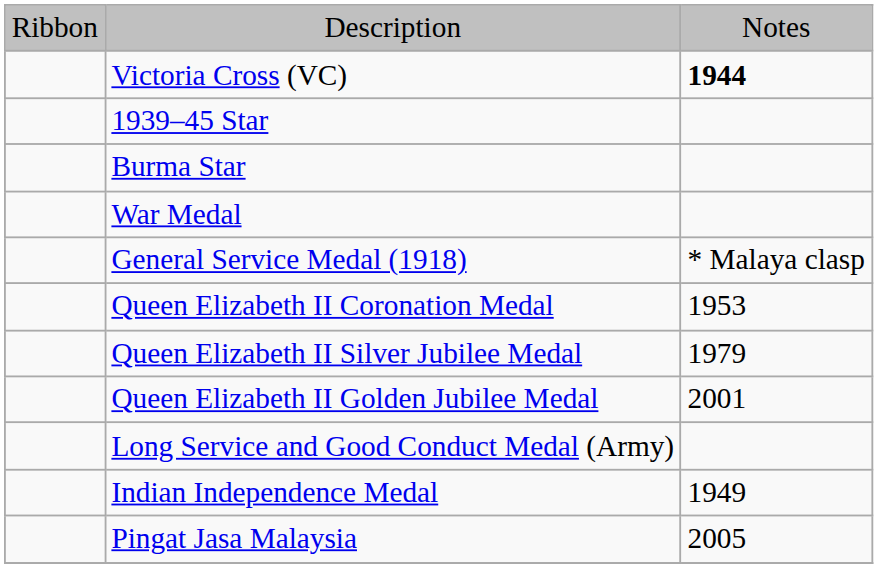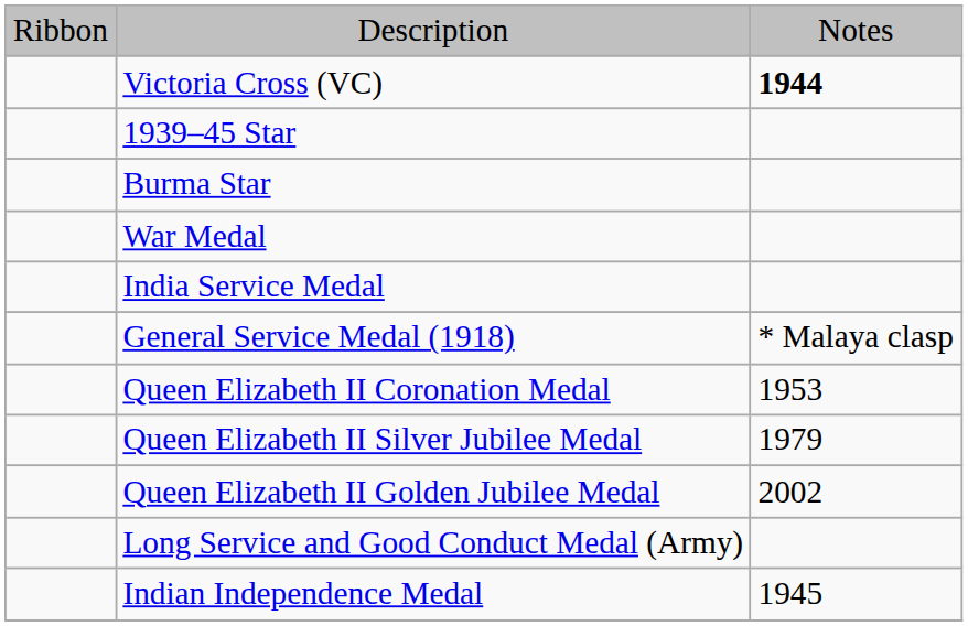+ row: India Service Medal
Queen Elizabeth II Golden Jubilee Medal | column 3: 2001 -> 2002
Indian Independence Medal | column 3: 1949 -> 1945
- row: Pingat Jasa Malaysia | 2005
